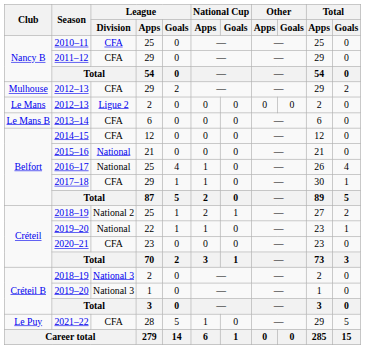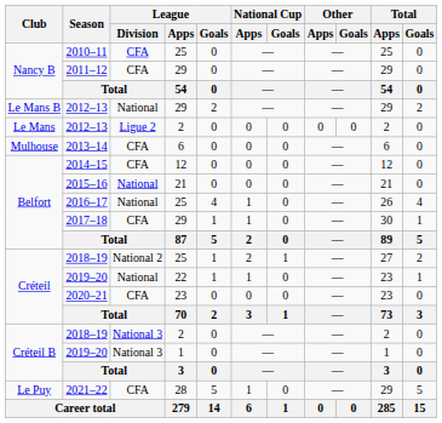2012–13 / 29 | Club: Mulhouse -> Le Mans B
2012–13 / 29 | League / Division: CFA -> National
2013–14 | Club: Le Mans B -> Mulhouse
